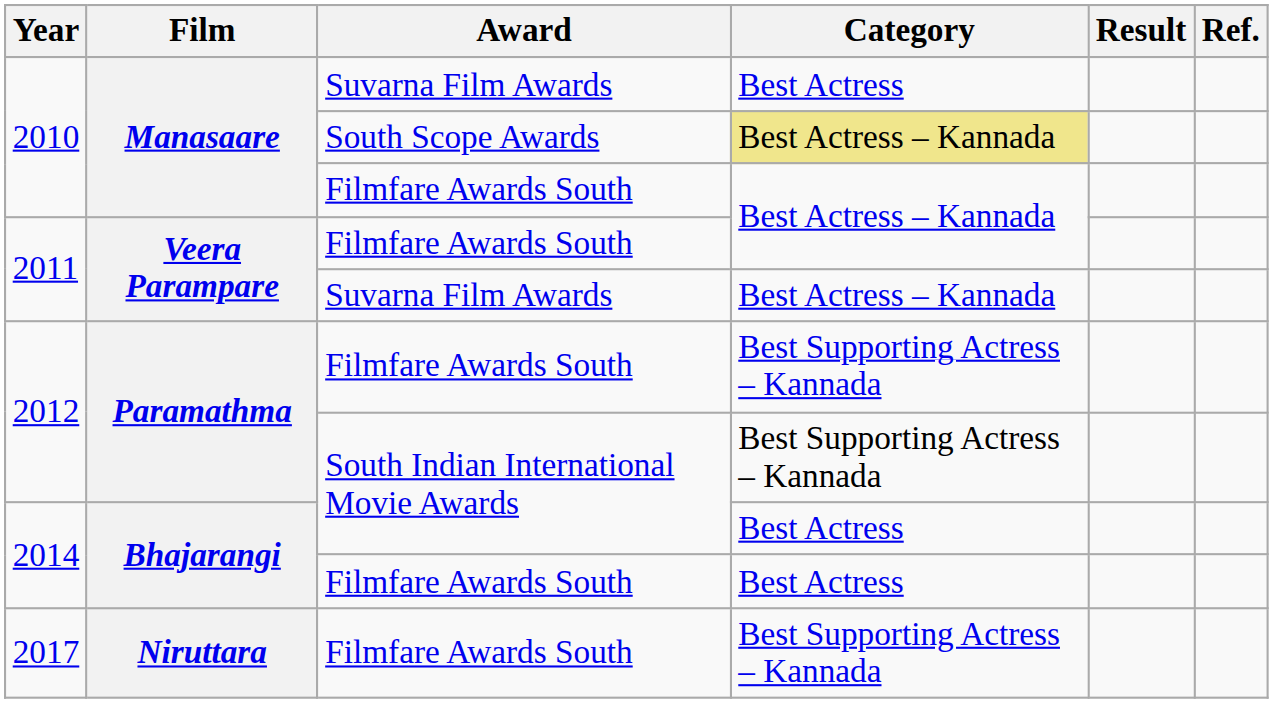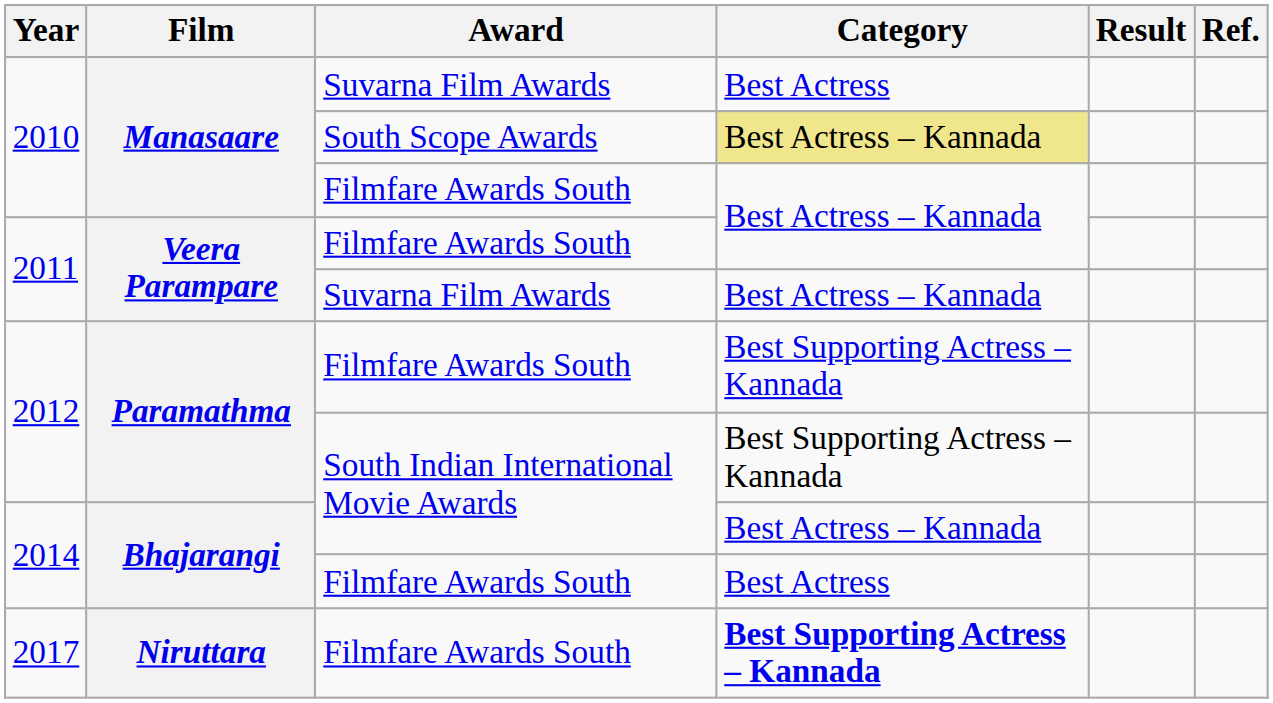2014 / South Indian International Movie Awards | Category: Best Actress -> Best Actress – Kannada
2017 | Category: normal -> bold
